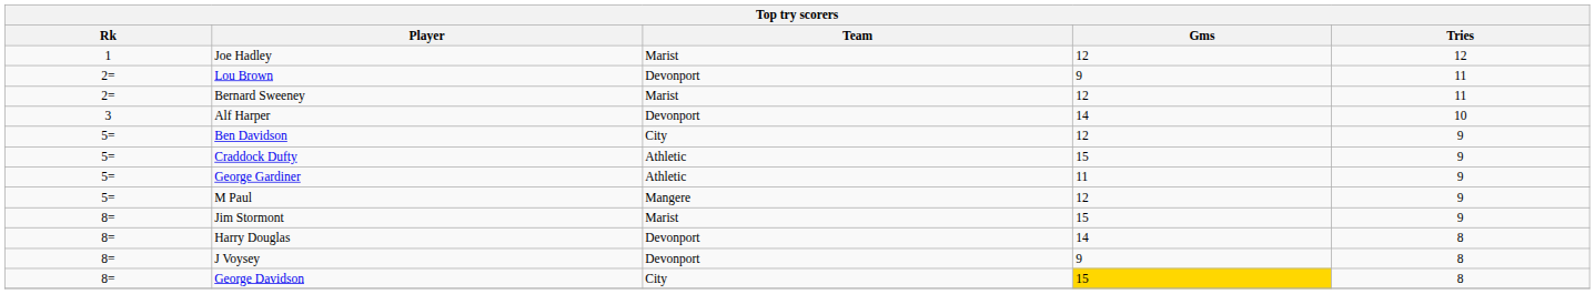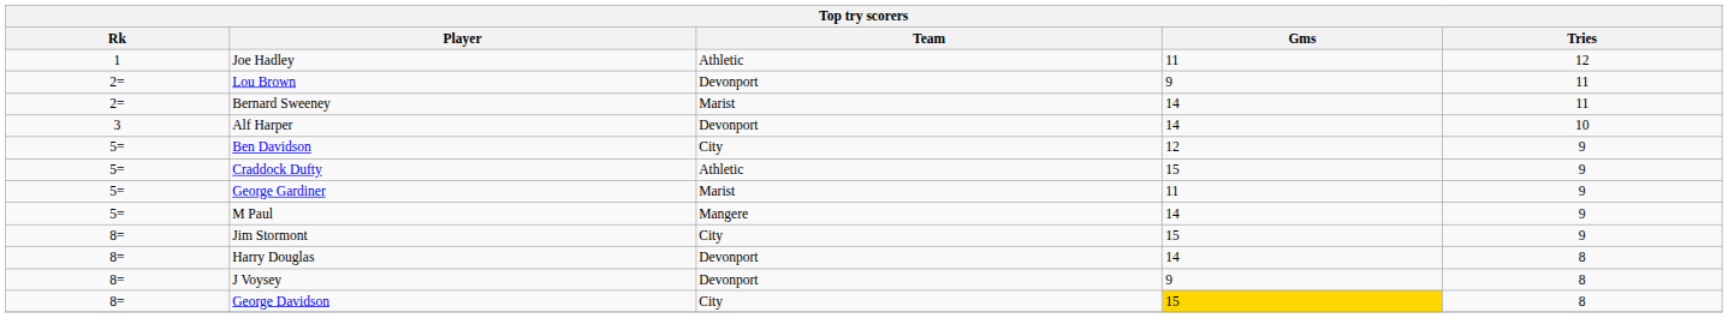Joe Hadley | Team: Marist -> Athletic
Joe Hadley | Gms: 12 -> 11
Bernard Sweeney | Gms: 12 -> 14
George Gardiner | Team: Athletic -> Marist
M Paul | Gms: 12 -> 14
Jim Stormont | Team: Marist -> City
